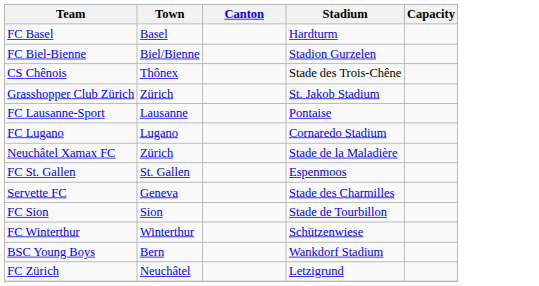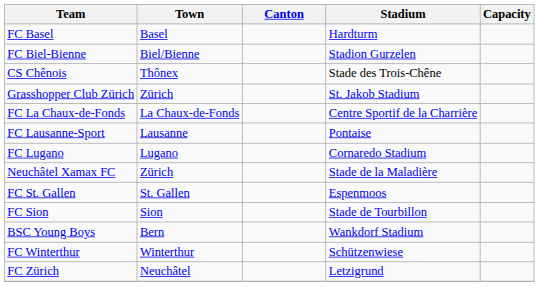+ row: FC La Chaux-de-Fonds | La Chaux-de-Fonds | Centre Sportif de la Charrière
- row: Servette FC | Geneva | Stade des Charmilles
rows swapped: FC Winterthur <-> BSC Young Boys
